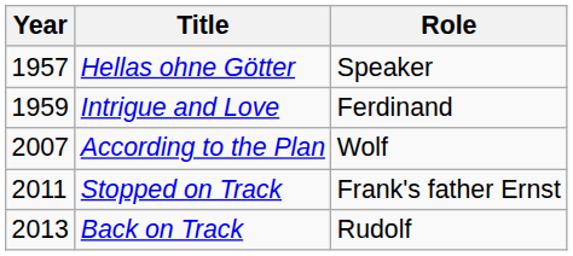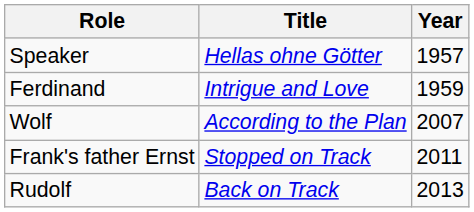columns swapped: Year <-> Role
